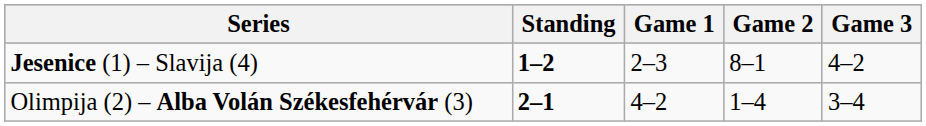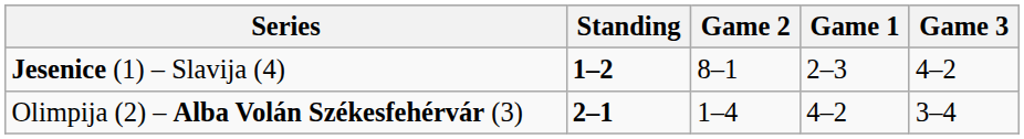columns swapped: Game 1 <-> Game 2
